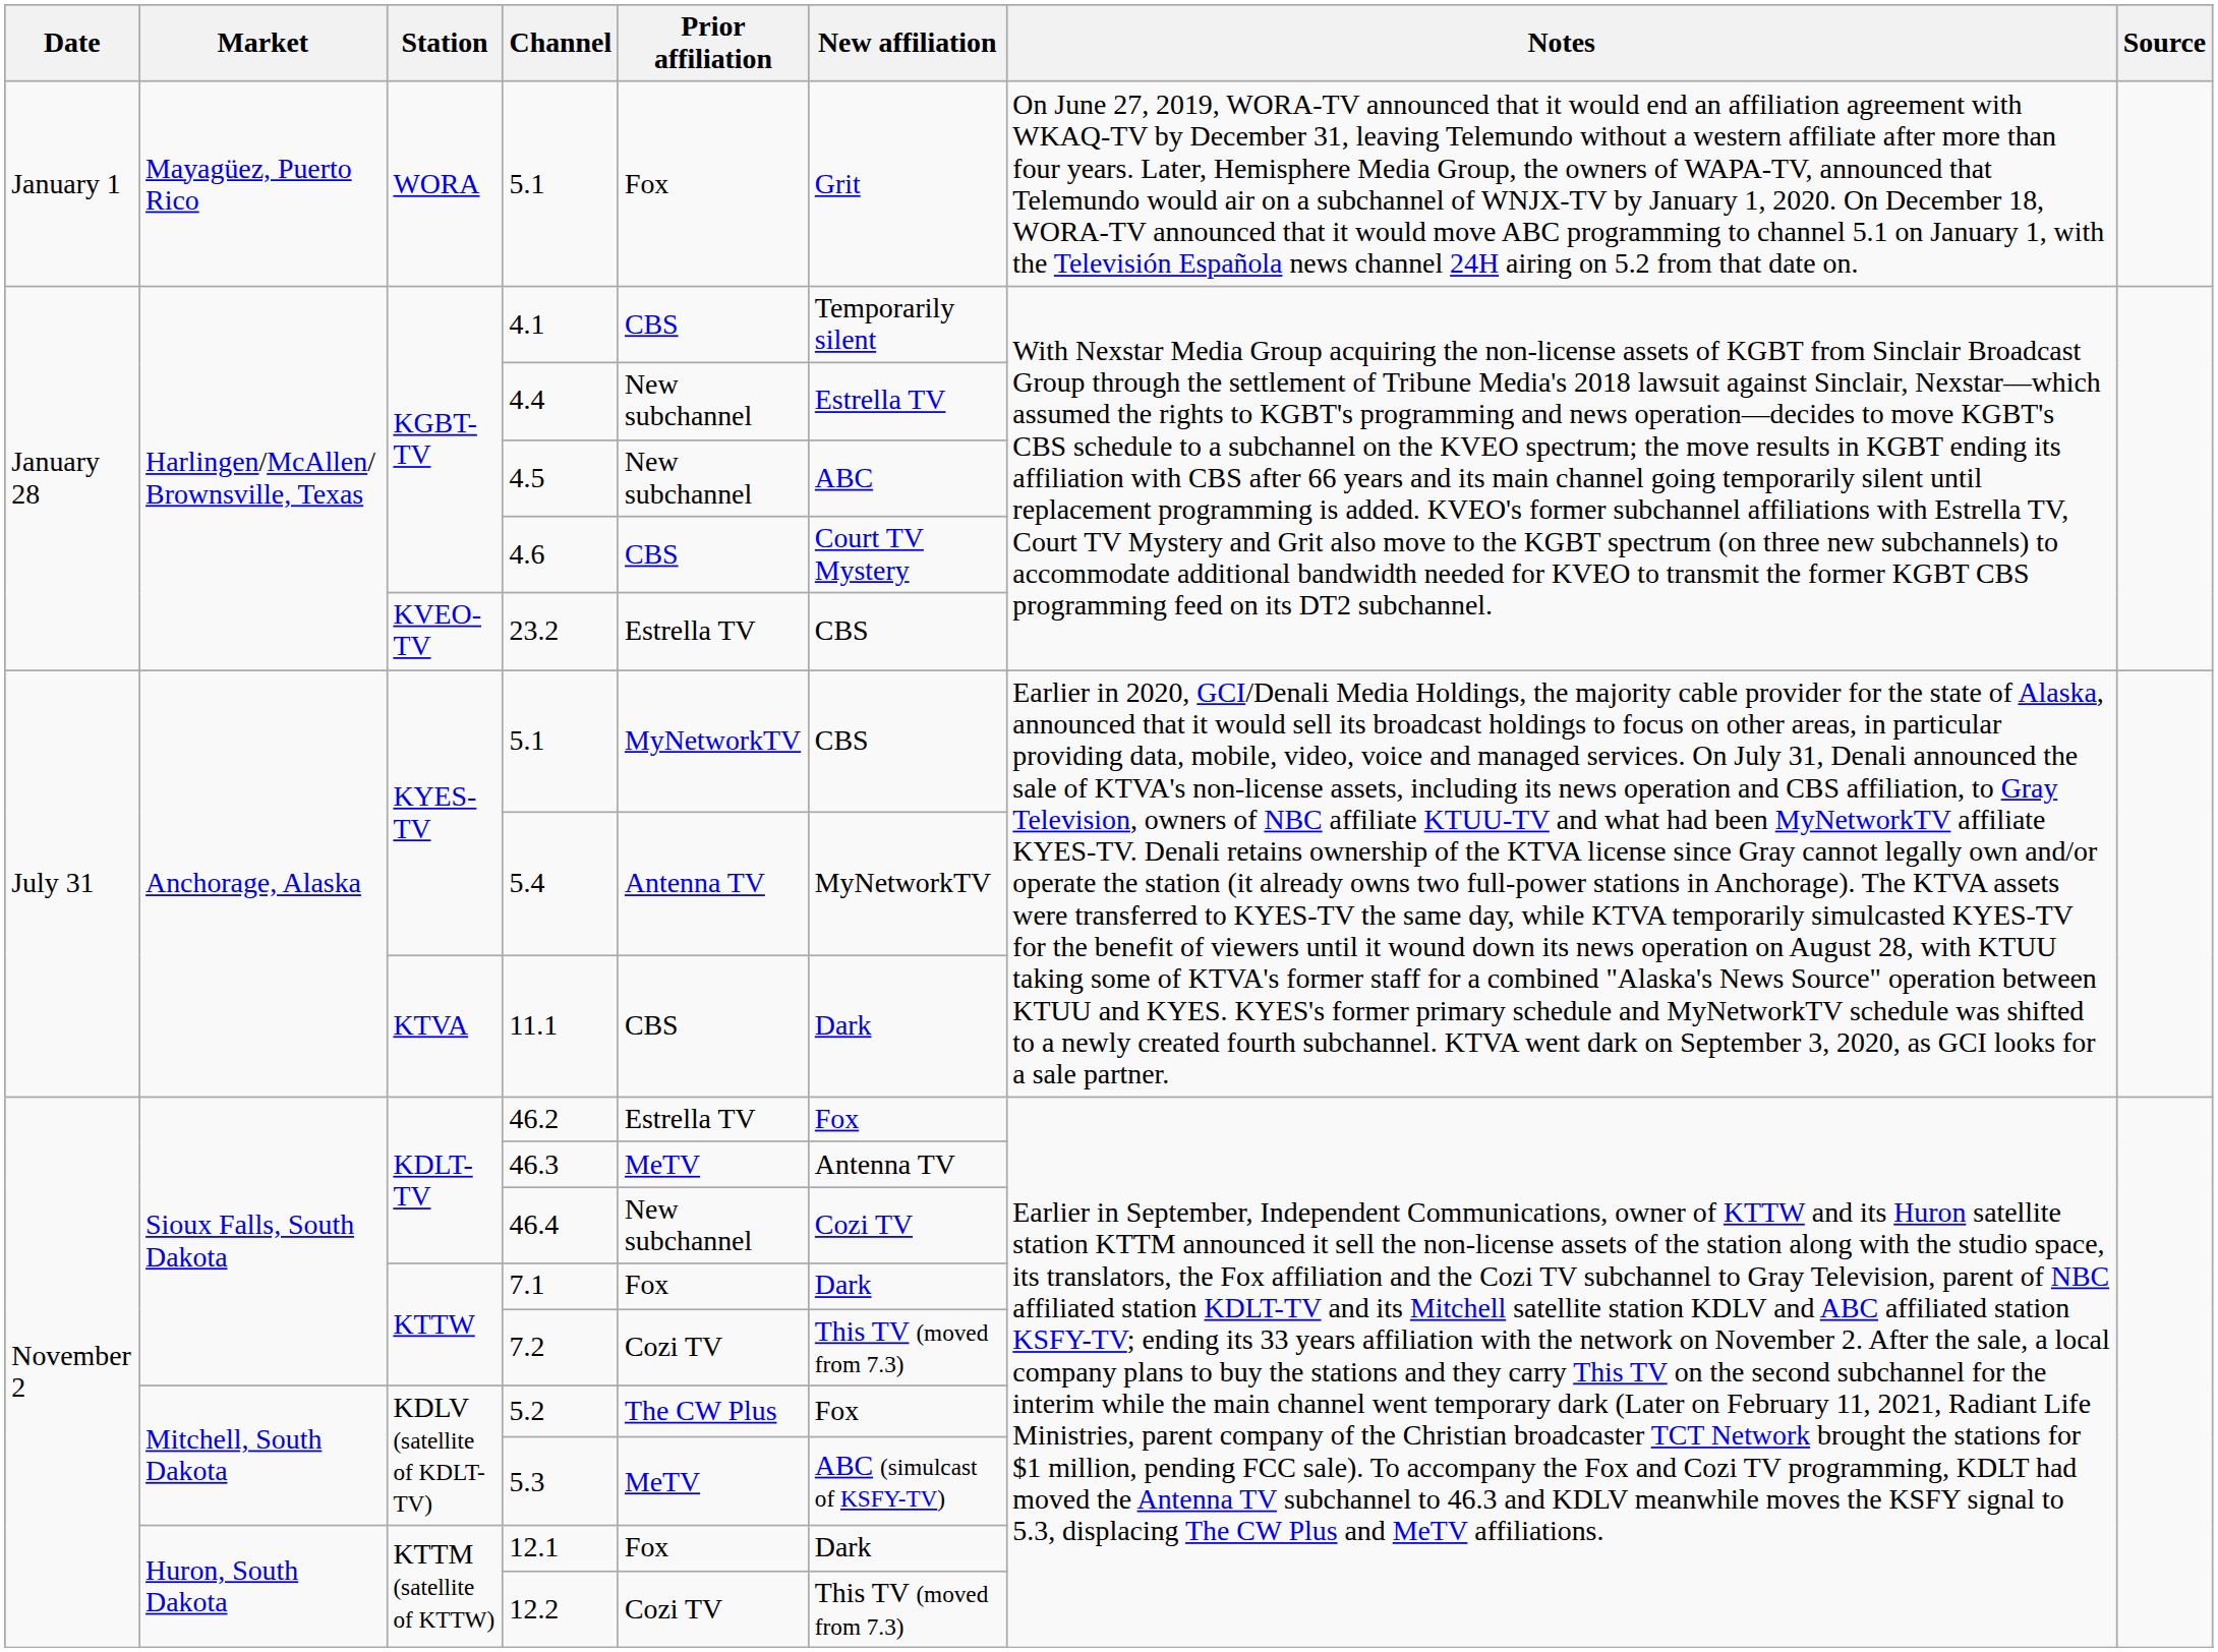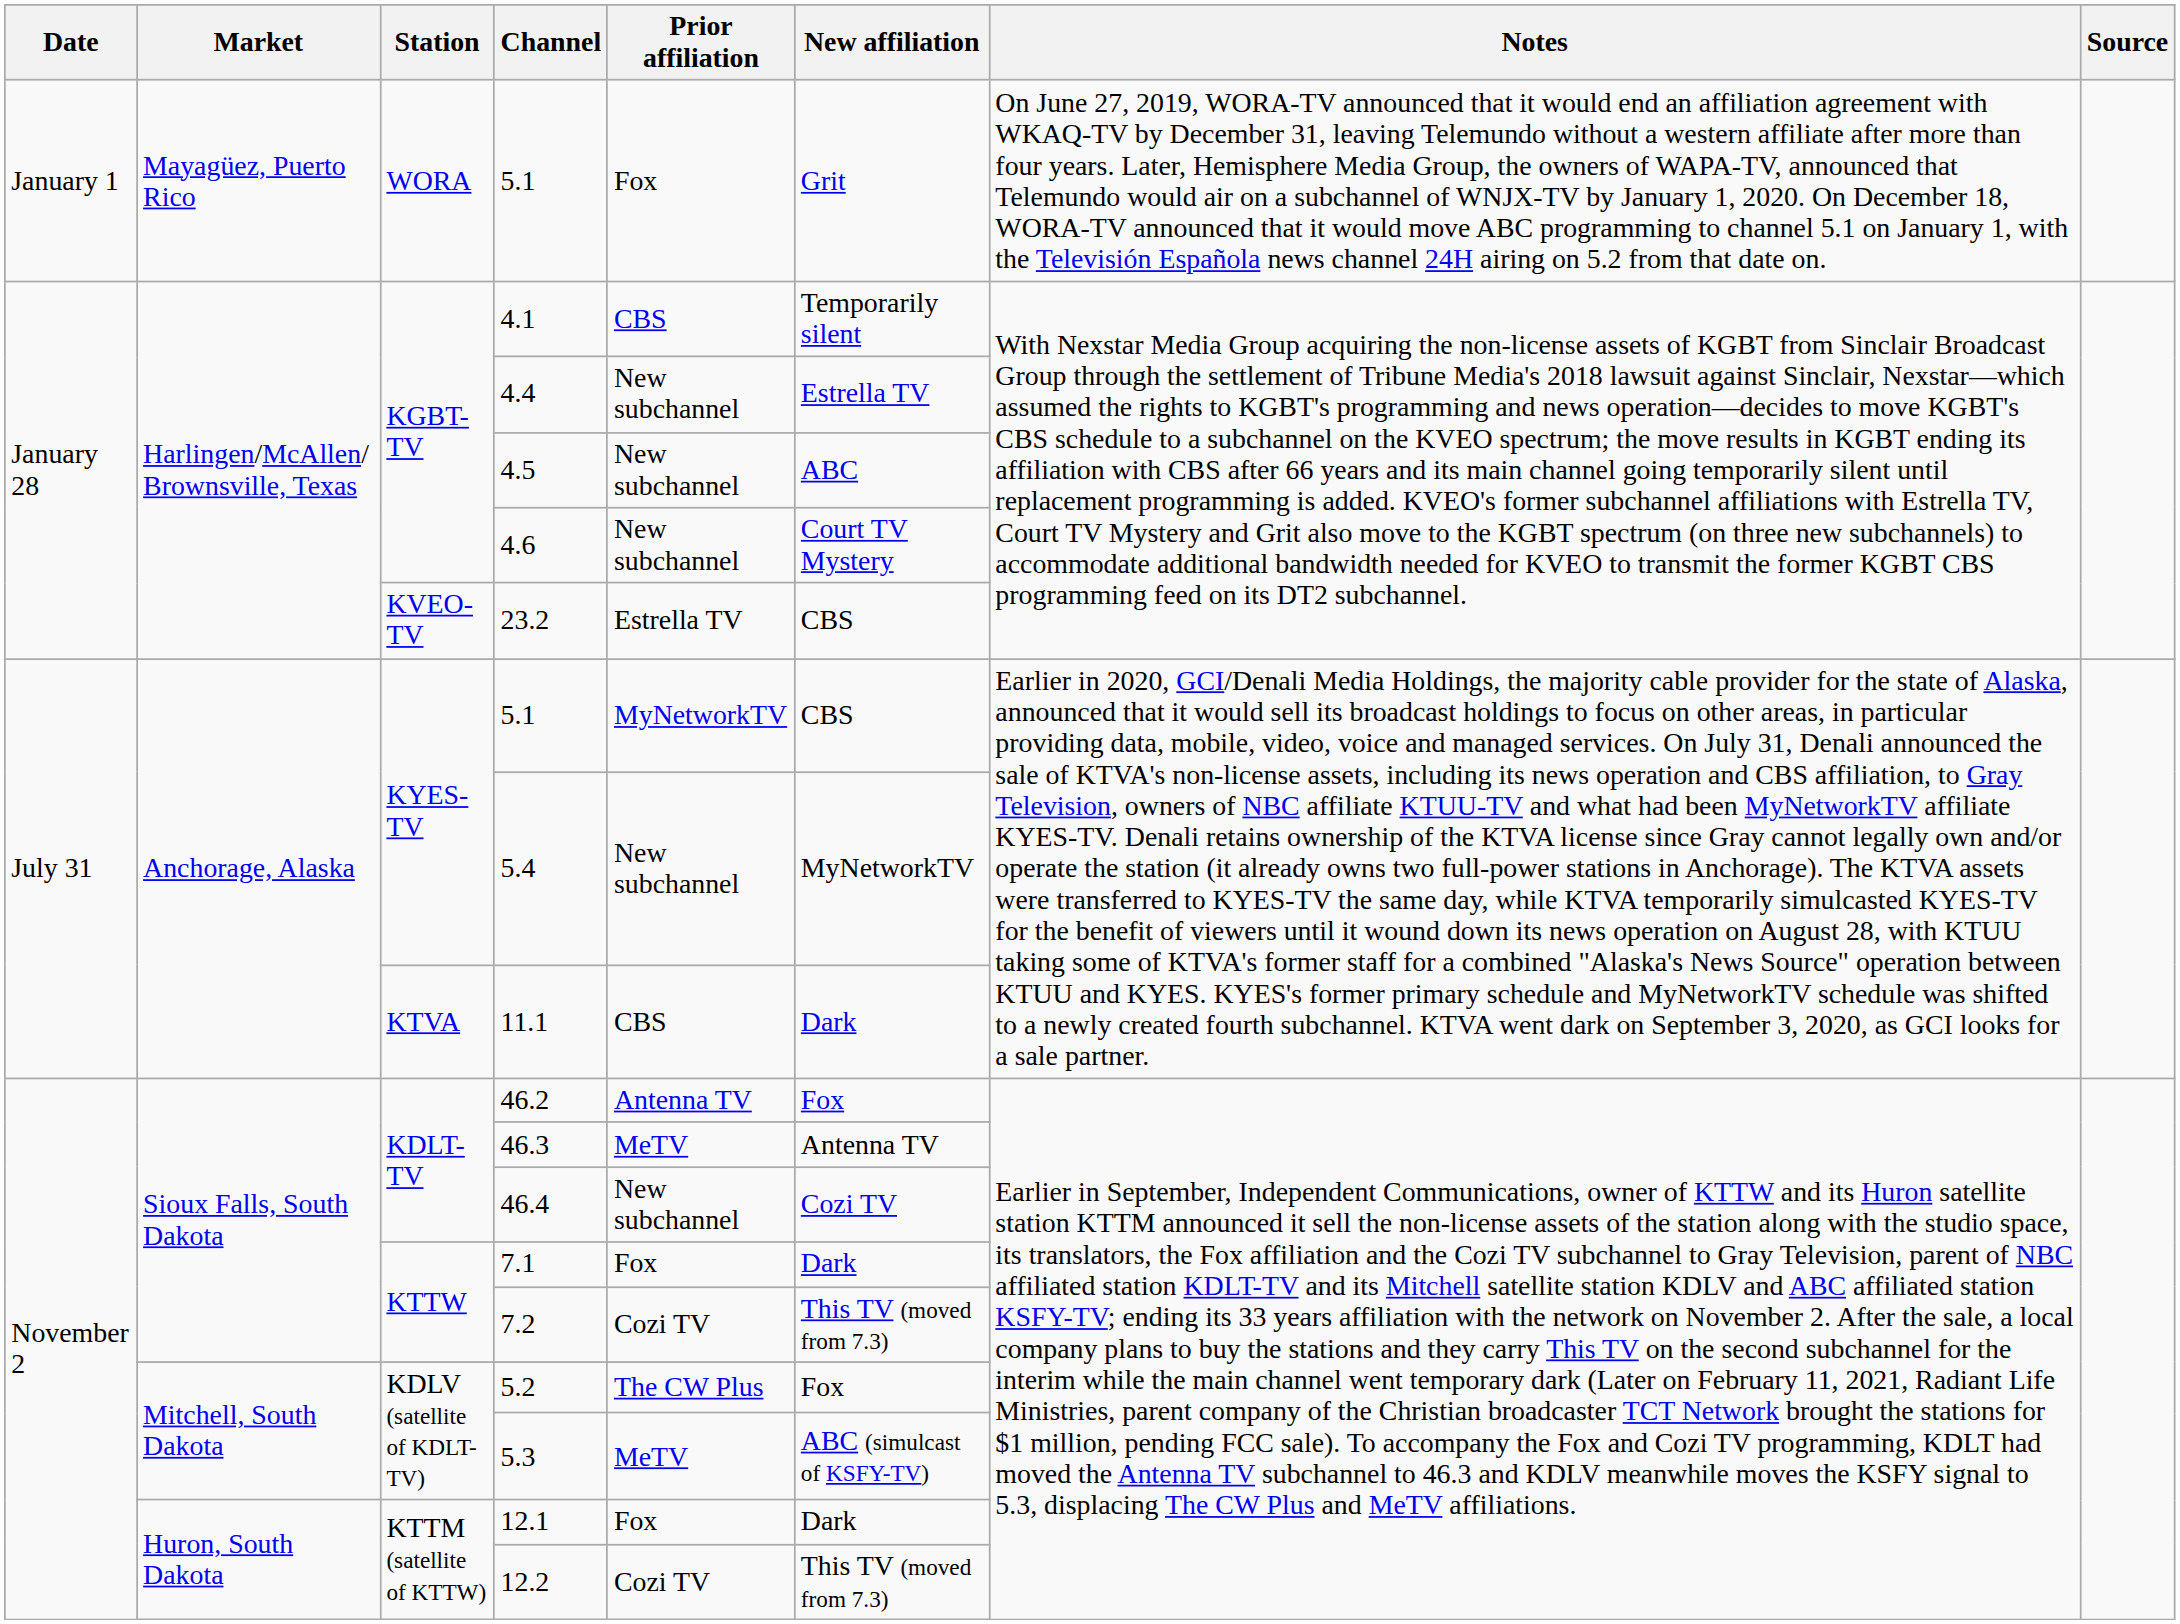4.6 | Prior affiliation: CBS -> New subchannel
5.4 | Prior affiliation: Antenna TV -> New subchannel
46.2 | Prior affiliation: Estrella TV -> Antenna TV
